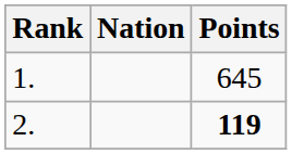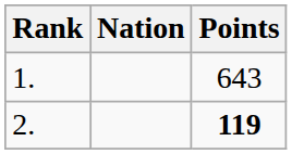1. | Points: 645 -> 643
